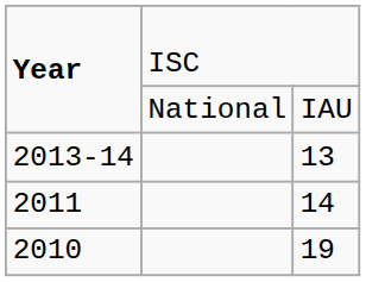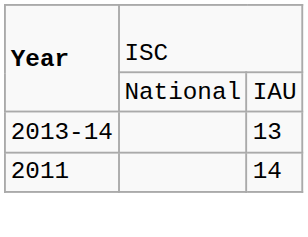- row: 2010 | 19
